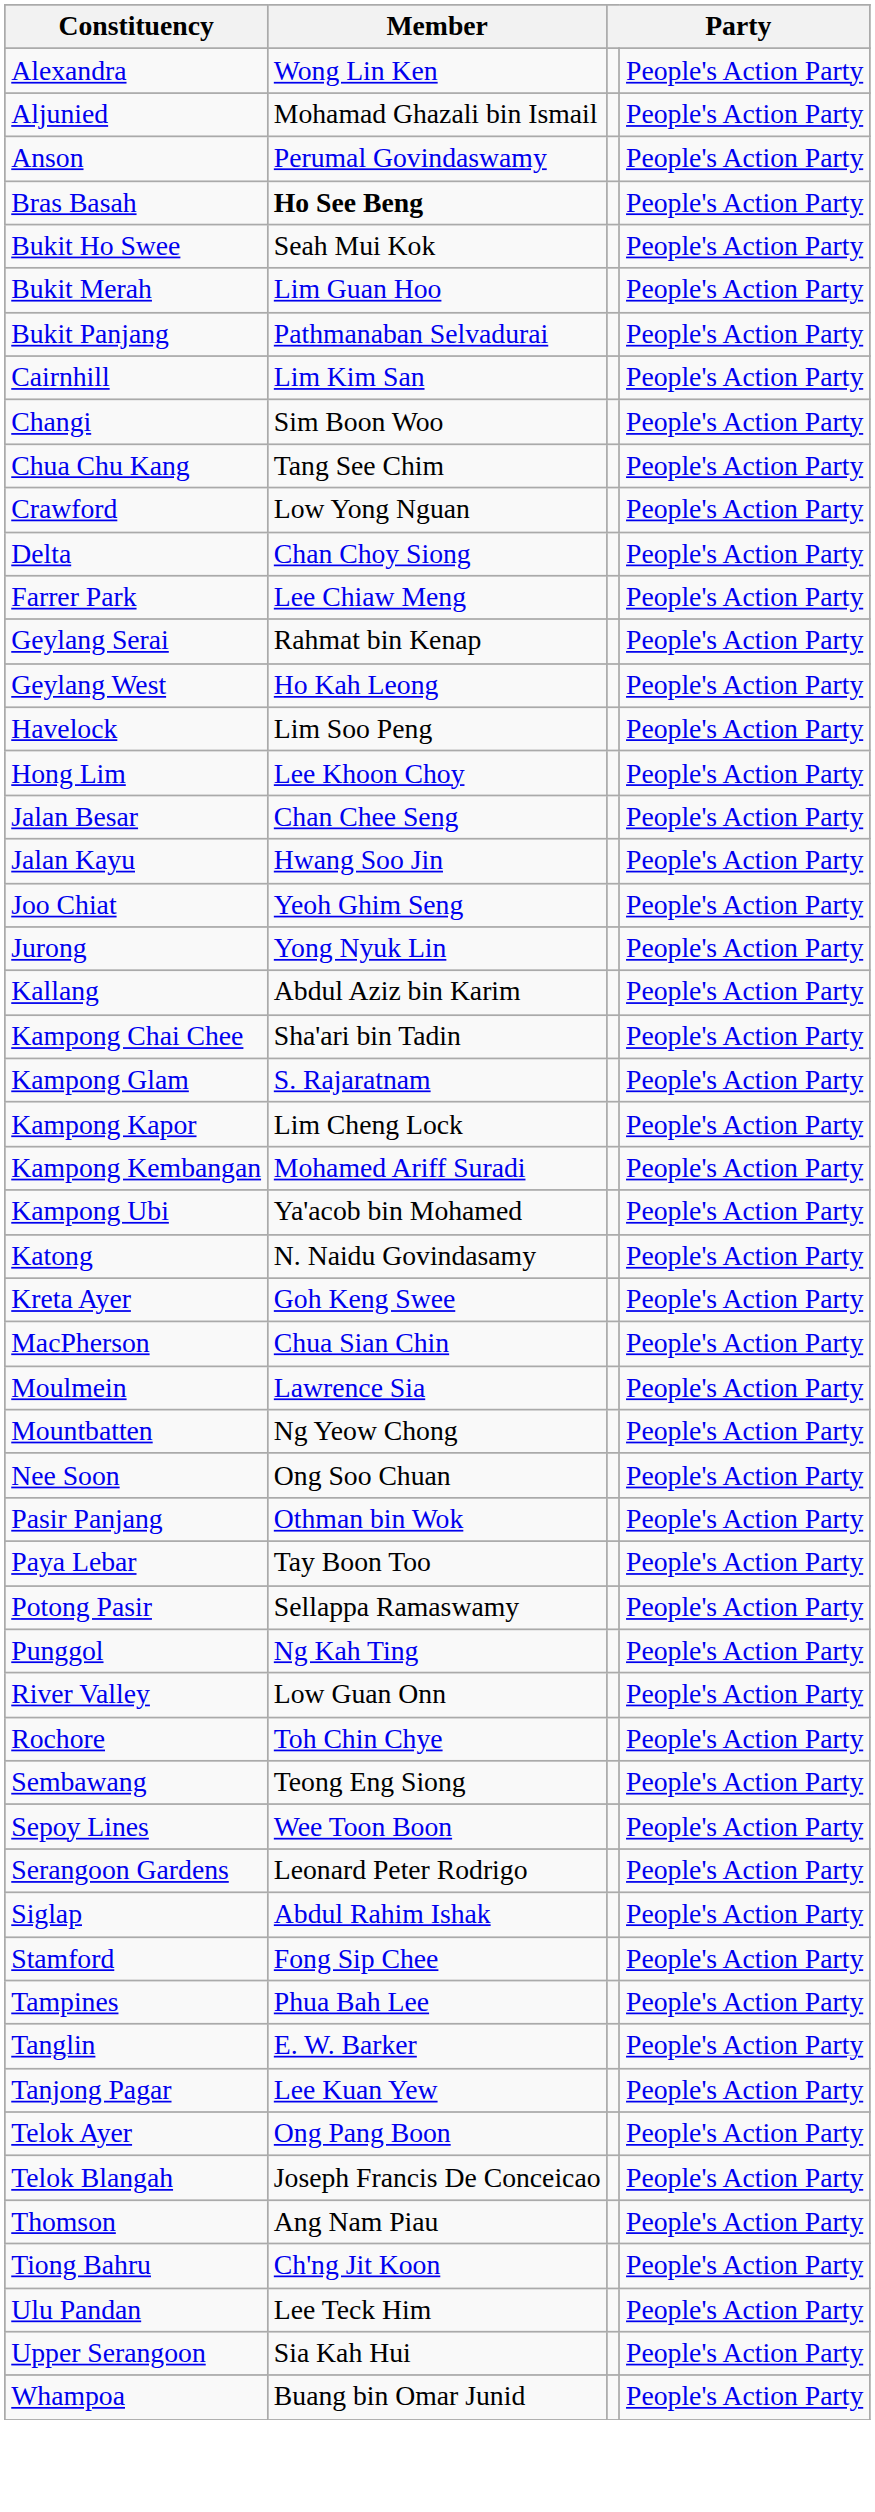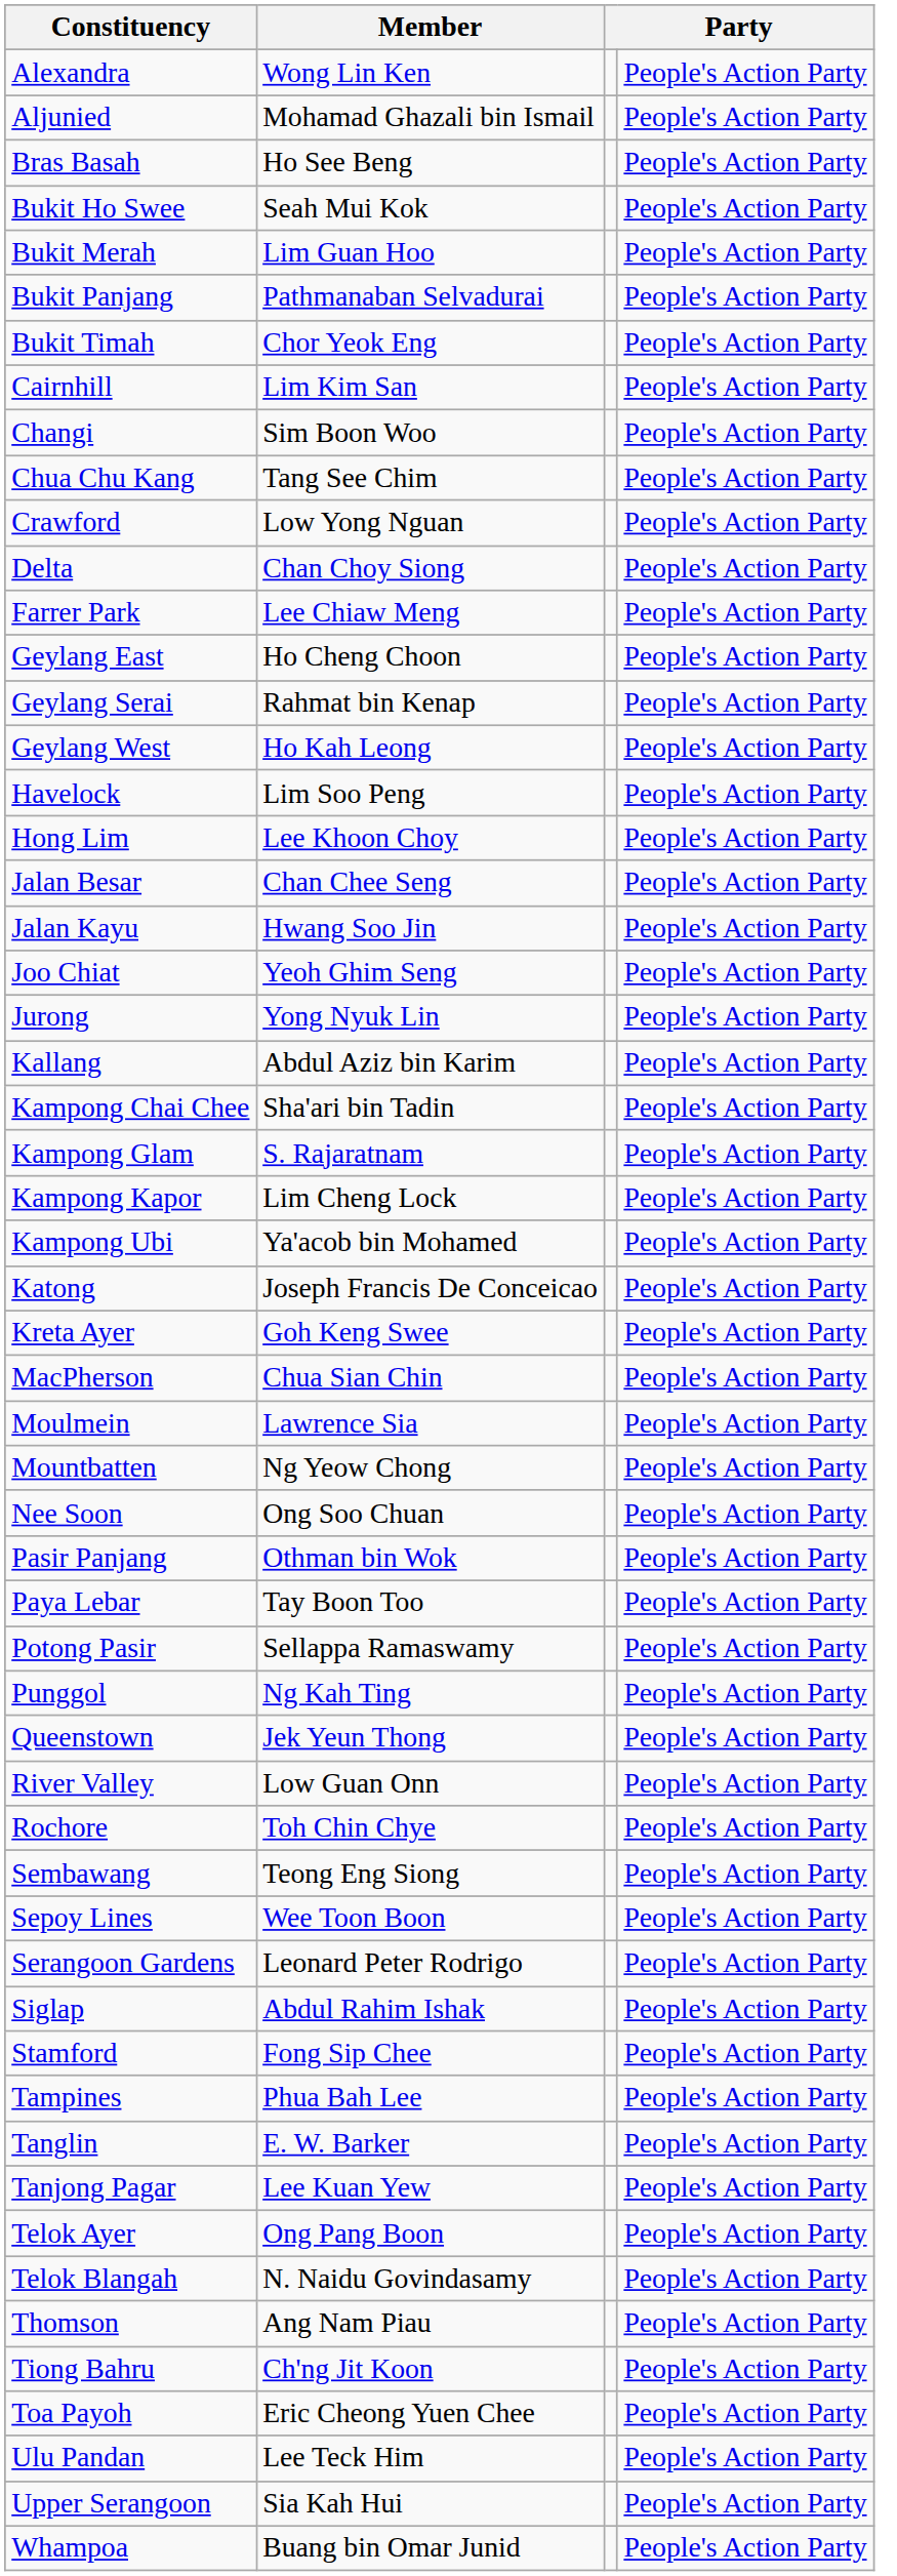- row: Anson | Perumal Govindaswamy | People's Action Party
Bras Basah | Member: bold -> normal
+ row: Bukit Timah | Chor Yeok Eng | People's Action Party
+ row: Geylang East | Ho Cheng Choon | People's Action Party
- row: Kampong Kembangan | Mohamed Ariff Suradi | People's Action Party
Katong | Member: N. Naidu Govindasamy -> Joseph Francis De Conceicao
+ row: Queenstown | Jek Yeun Thong | People's Action Party
Telok Blangah | Member: Joseph Francis De Conceicao -> N. Naidu Govindasamy
+ row: Toa Payoh | Eric Cheong Yuen Chee | People's Action Party
